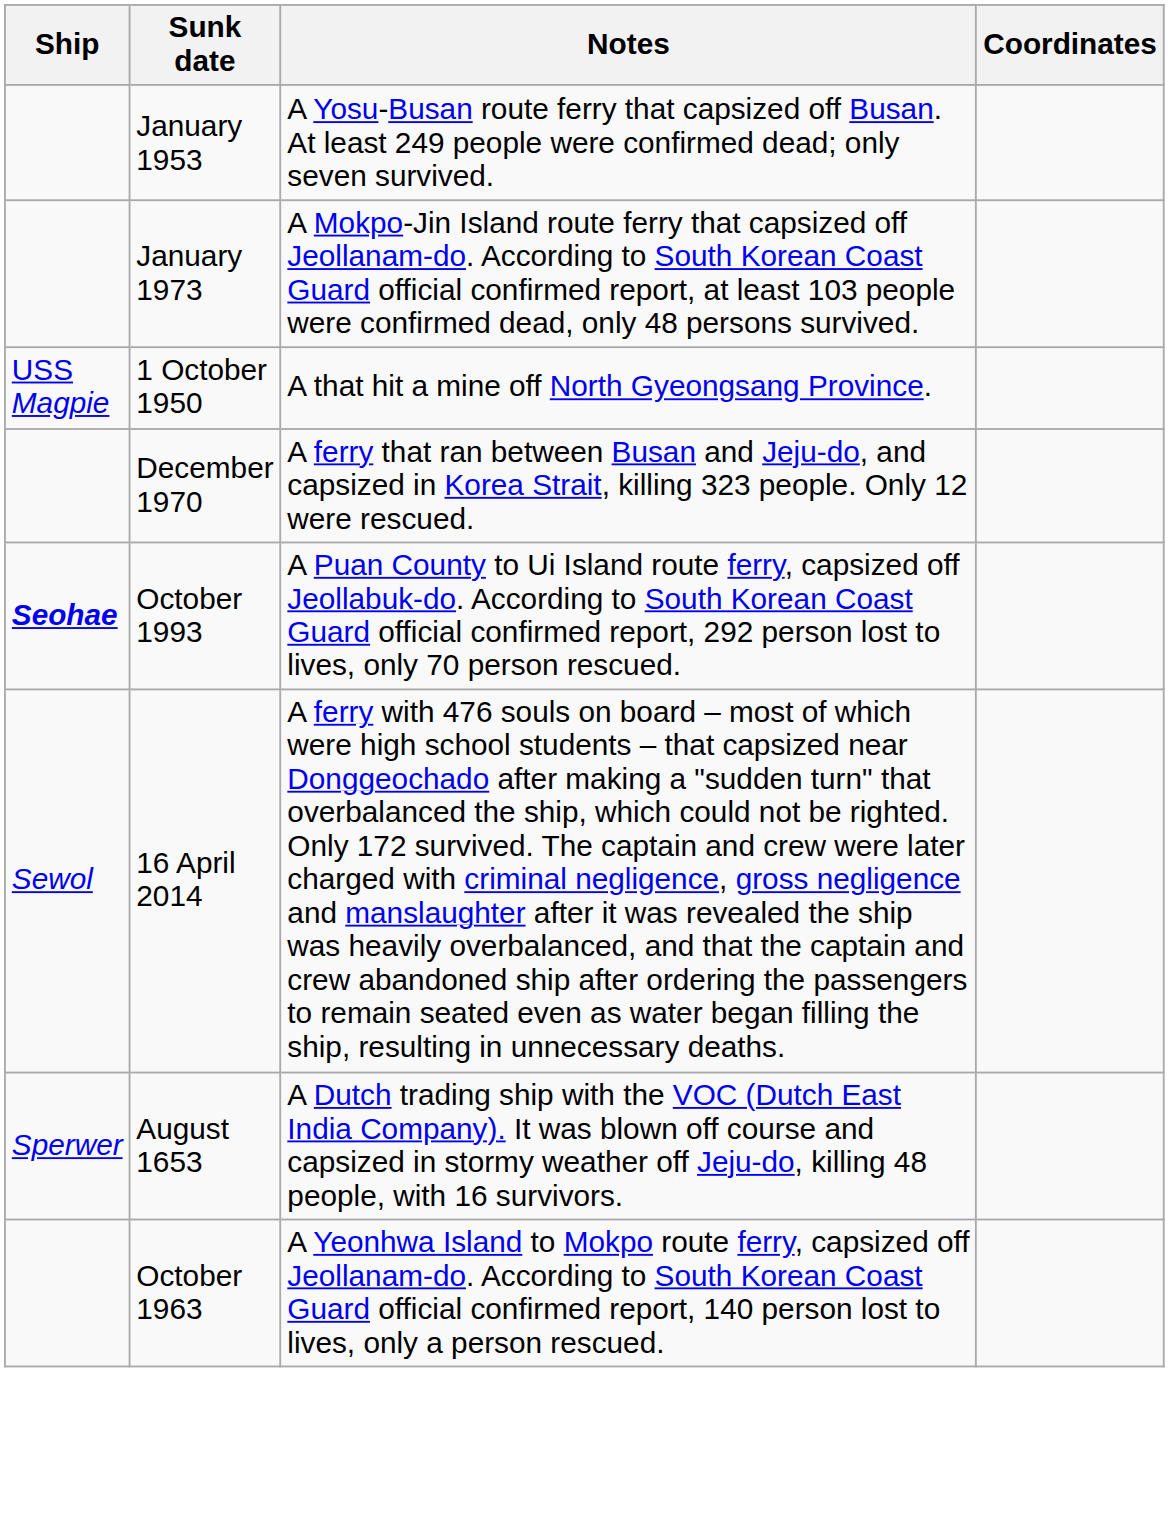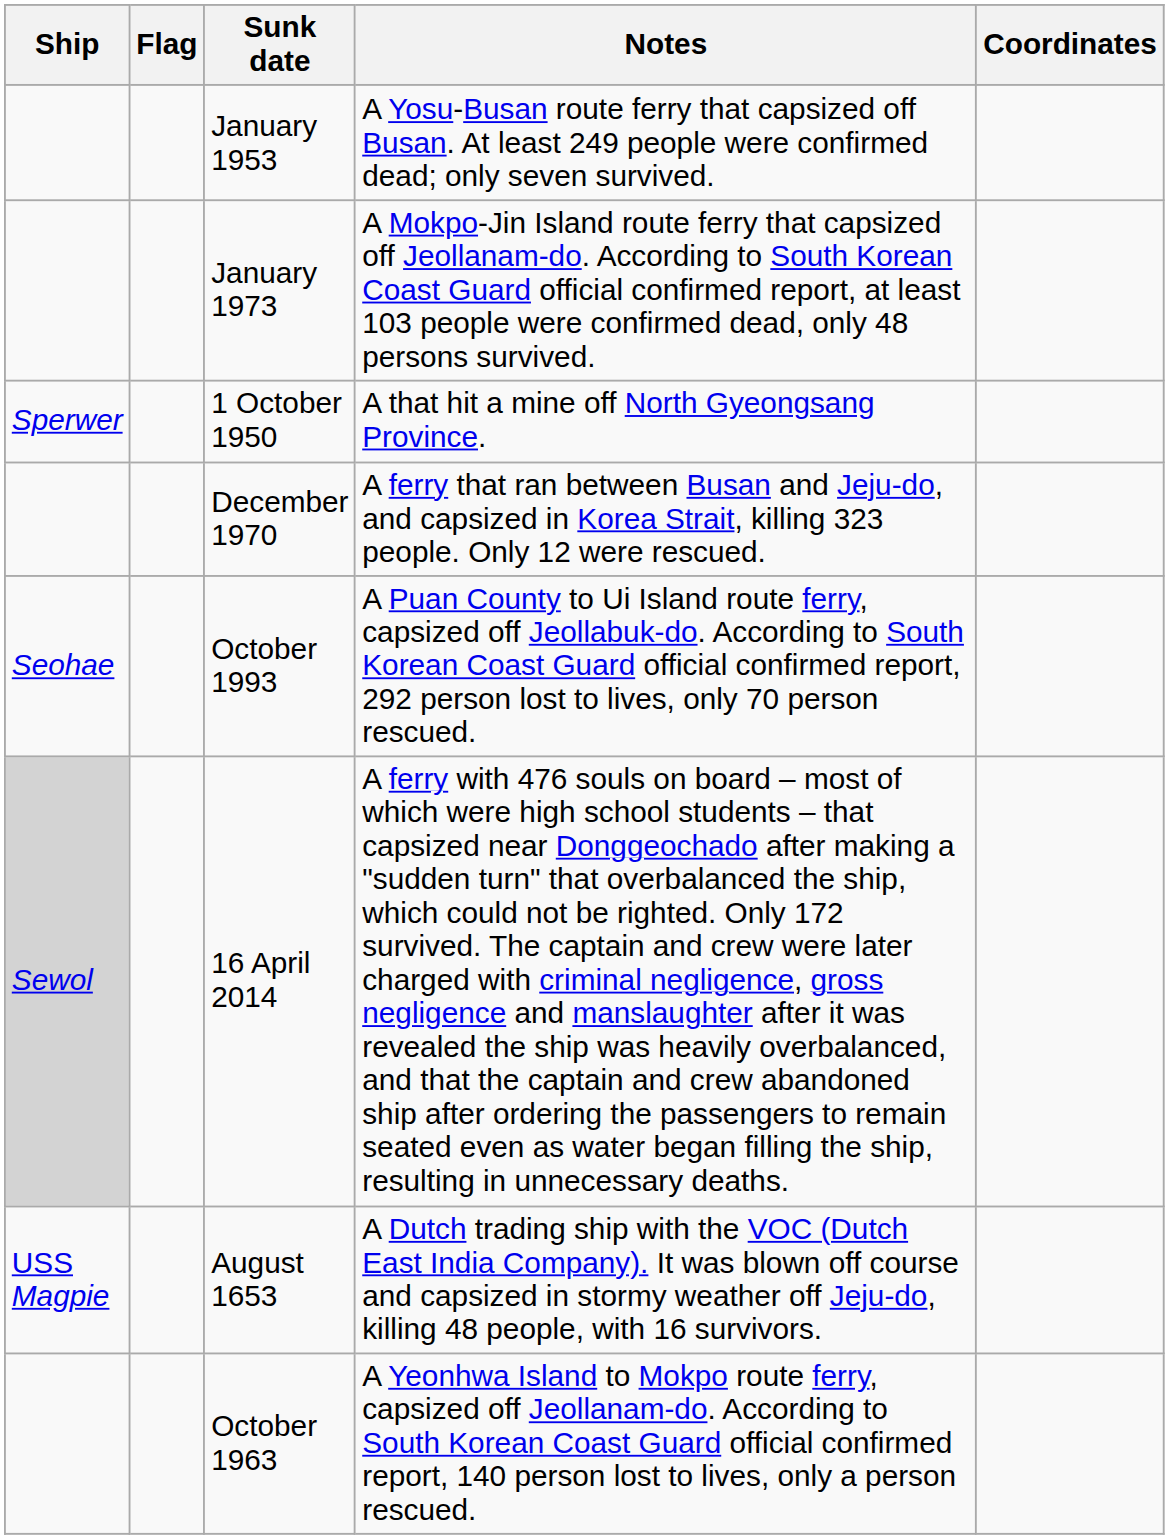+ column: Flag
1 October 1950 | Ship: USS Magpie -> Sperwer
October 1993 | Ship: bold -> normal
16 April 2014 | Ship: no background -> lightgrey background
August 1653 | Ship: Sperwer -> USS Magpie
